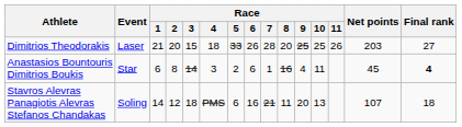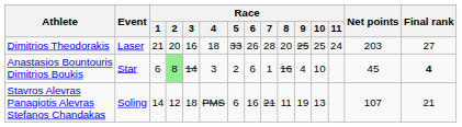Dimitrios Theodorakis | Race / 3: 15 -> 16
Dimitrios Theodorakis | Race / 11: 26 -> 24
Anastasios Bountouris Dimitrios Boukis | Race / 2: no background -> lightgreen background
Anastasios Bountouris Dimitrios Boukis | Race / 10: 11 -> 10
Stavros Alevras Panagiotis Alevras Stefanos Chandakas | Race / 9: 20 -> 19
Stavros Alevras Panagiotis Alevras Stefanos Chandakas | Final rank: 18 -> 21
